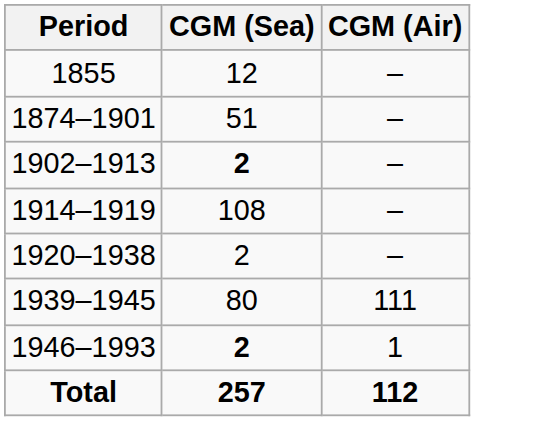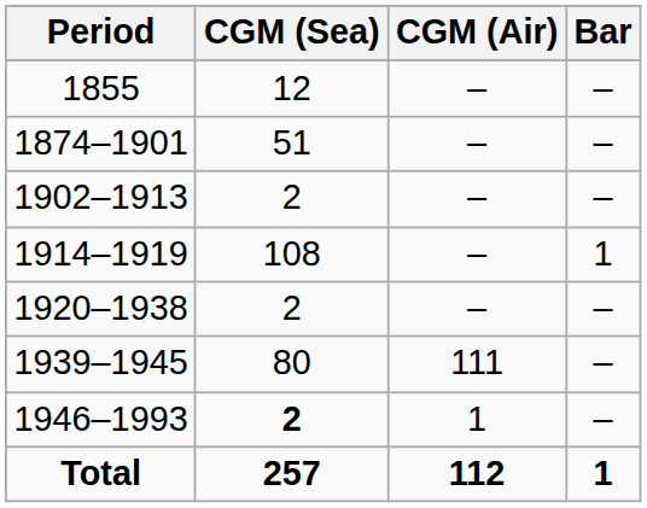+ column: Bar | – | – | – | 1 | – | – | – | 1
1902–1913 | CGM (Sea): bold -> normal
